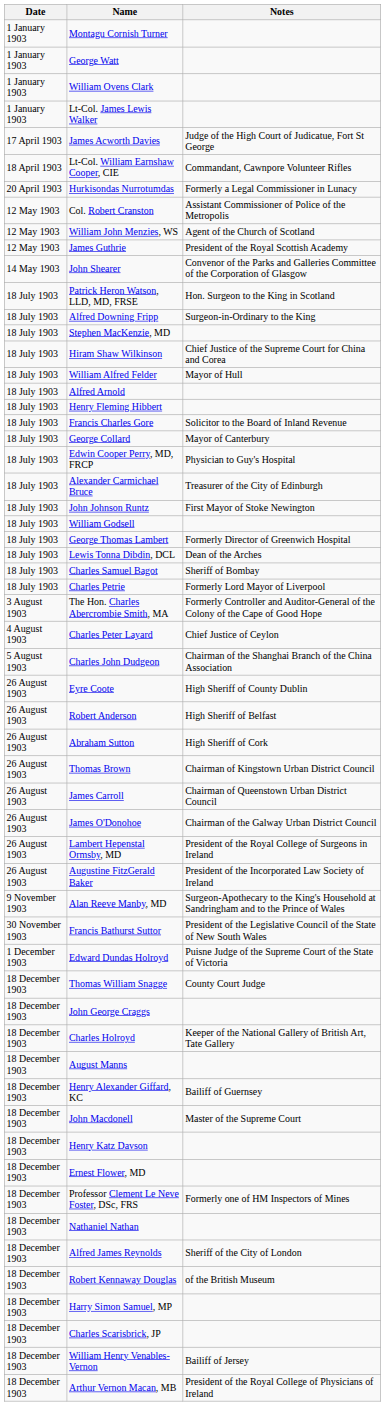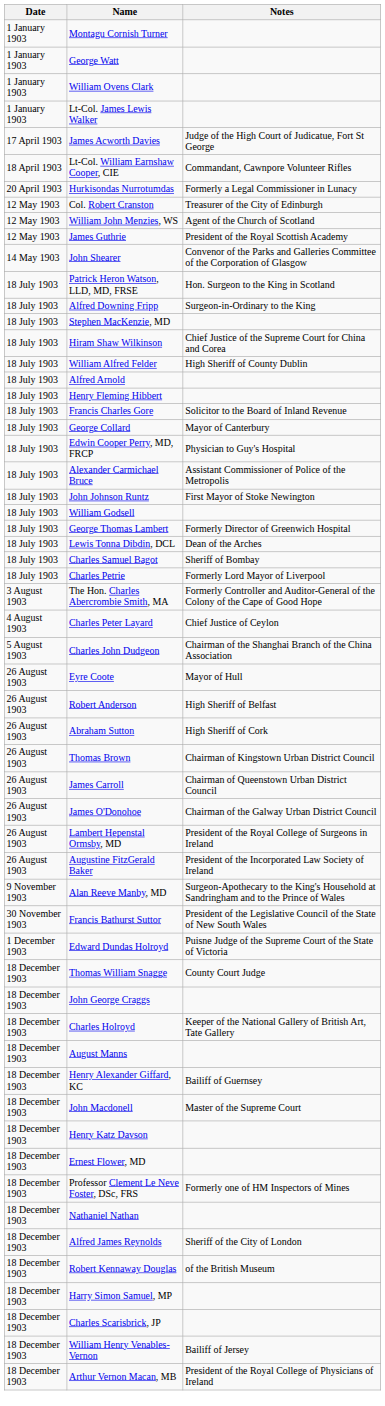Col. Robert Cranston | Notes: Assistant Commissioner of Police of the Metropolis -> Treasurer of the City of Edinburgh
William Alfred Felder | Notes: Mayor of Hull -> High Sheriff of County Dublin
Alexander Carmichael Bruce | Notes: Treasurer of the City of Edinburgh -> Assistant Commissioner of Police of the Metropolis
Eyre Coote | Notes: High Sheriff of County Dublin -> Mayor of Hull
